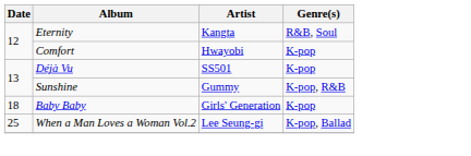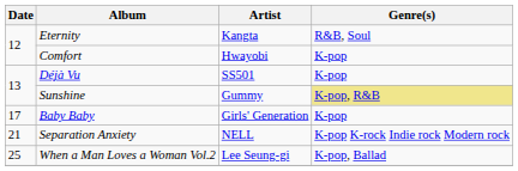Sunshine | Genre(s): no background -> khaki background
Baby Baby | Date: 18 -> 17
+ row: 21 | Separation Anxiety | NELL | K-pop K-rock Indie rock Modern rock
